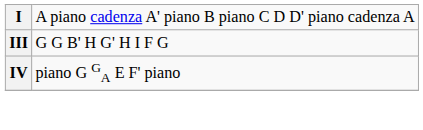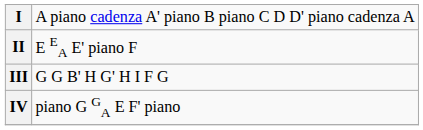+ row: II | E EA E' piano F
